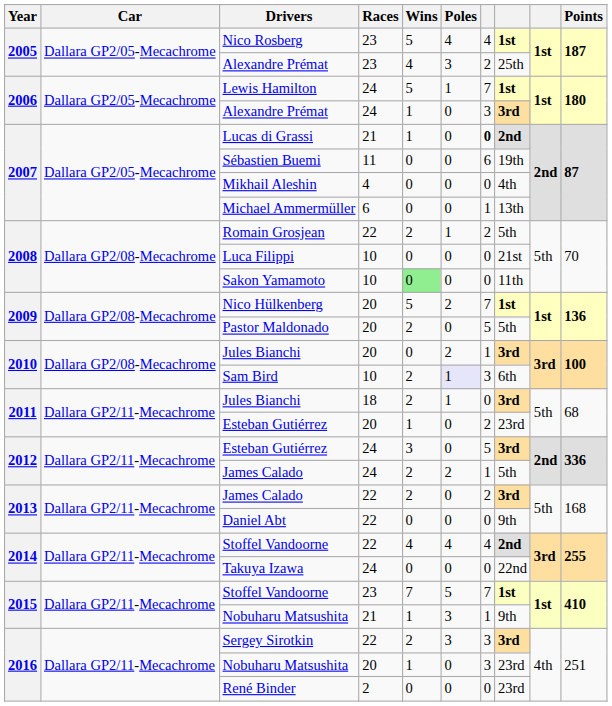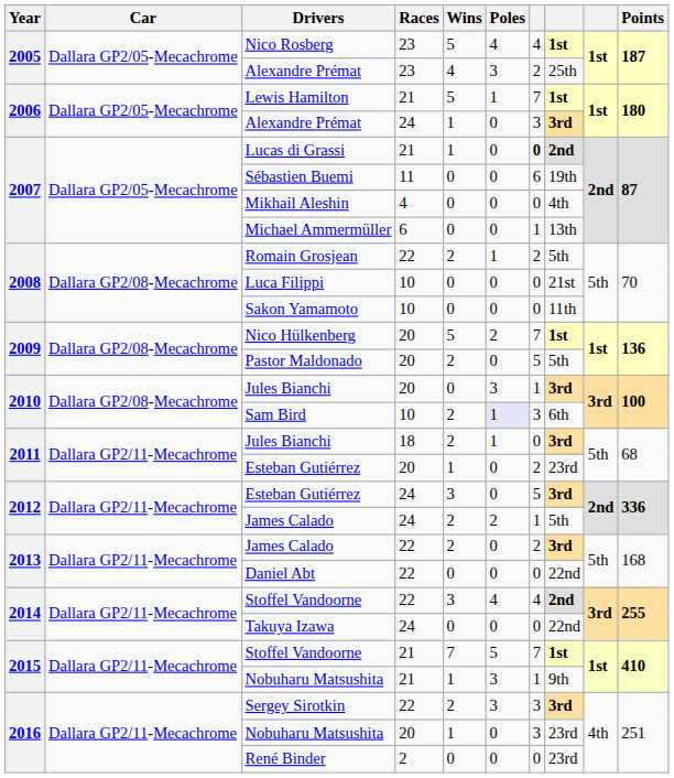Lewis Hamilton | Races: 24 -> 21
Sakon Yamamoto | Wins: lightgreen background -> no background
2010 / Jules Bianchi | Poles: 2 -> 3
Daniel Abt | column 8: 9th -> 22nd
2014 / Stoffel Vandoorne | Wins: 4 -> 3
2015 / Stoffel Vandoorne | Races: 23 -> 21
